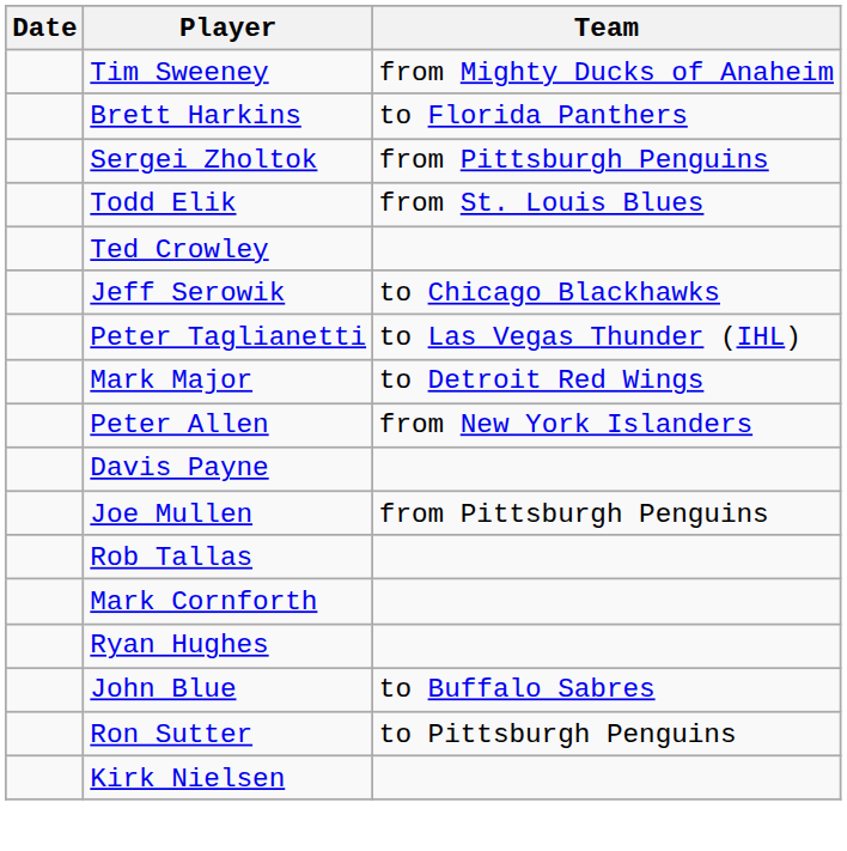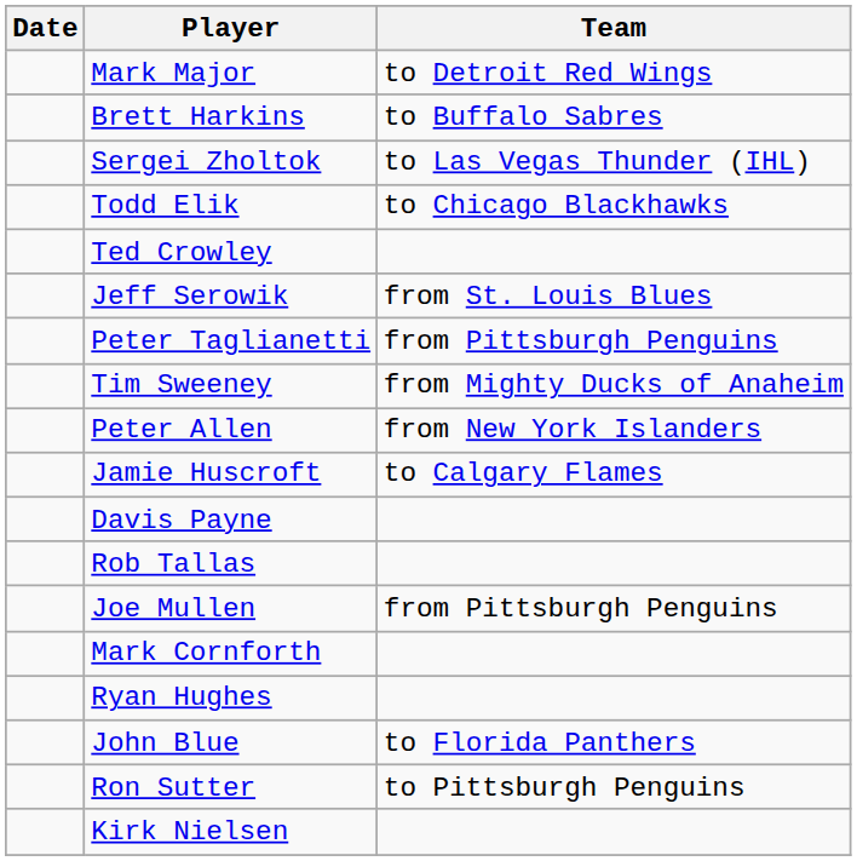rows swapped: Mark Major <-> Tim Sweeney
Brett Harkins | Team: to Florida Panthers -> to Buffalo Sabres
Sergei Zholtok | Team: from Pittsburgh Penguins -> to Las Vegas Thunder (IHL)
Todd Elik | Team: from St. Louis Blues -> to Chicago Blackhawks
Jeff Serowik | Team: to Chicago Blackhawks -> from St. Louis Blues
Peter Taglianetti | Team: to Las Vegas Thunder (IHL) -> from Pittsburgh Penguins
+ row: Jamie Huscroft | to Calgary Flames
rows swapped: Joe Mullen <-> Rob Tallas
John Blue | Team: to Buffalo Sabres -> to Florida Panthers
